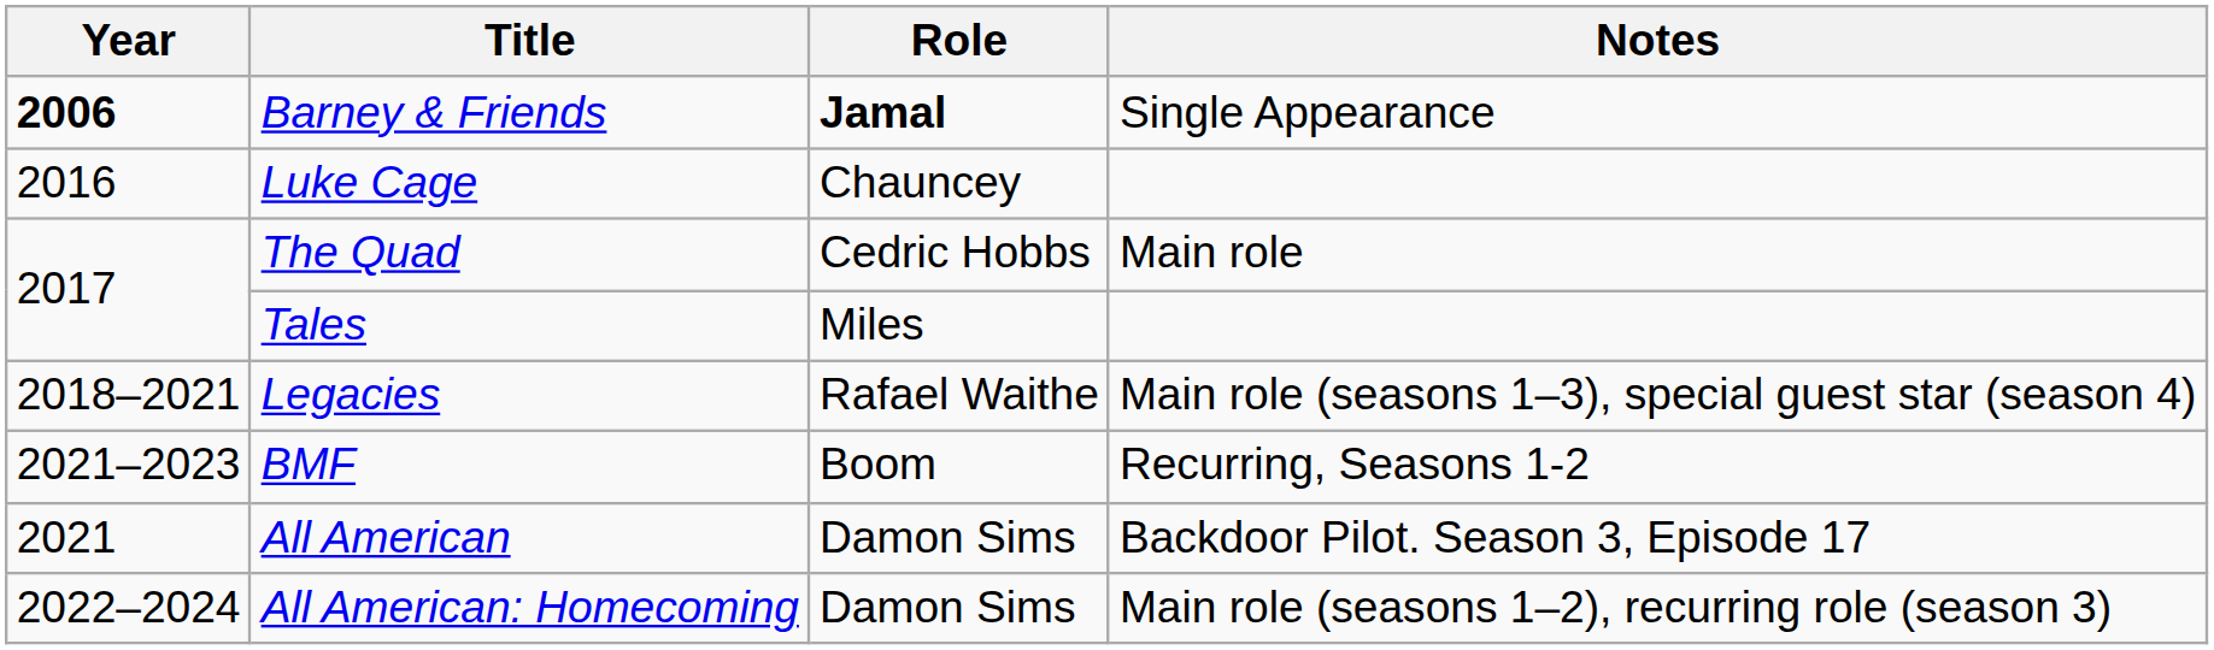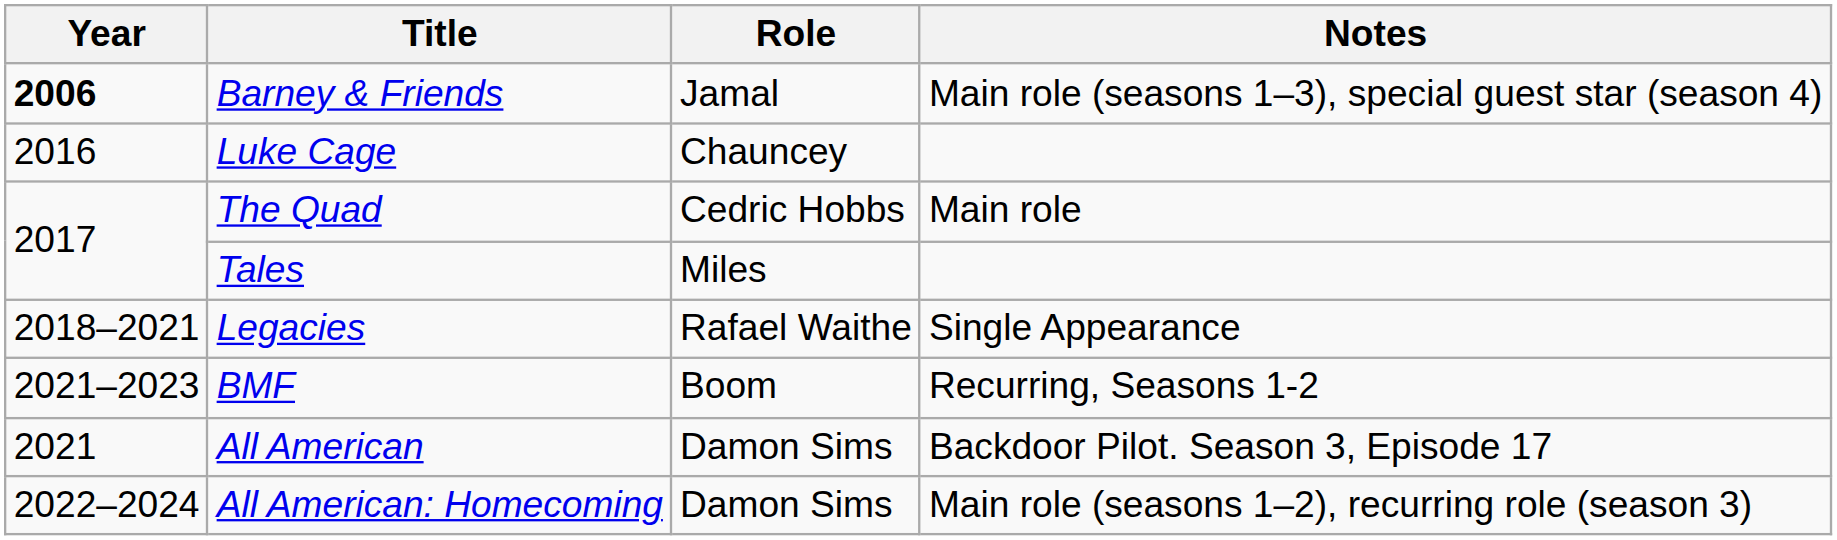Barney & Friends | Role: bold -> normal
Barney & Friends | Notes: Single Appearance -> Main role (seasons 1–3), special guest star (season 4)
Legacies | Notes: Main role (seasons 1–3), special guest star (season 4) -> Single Appearance
